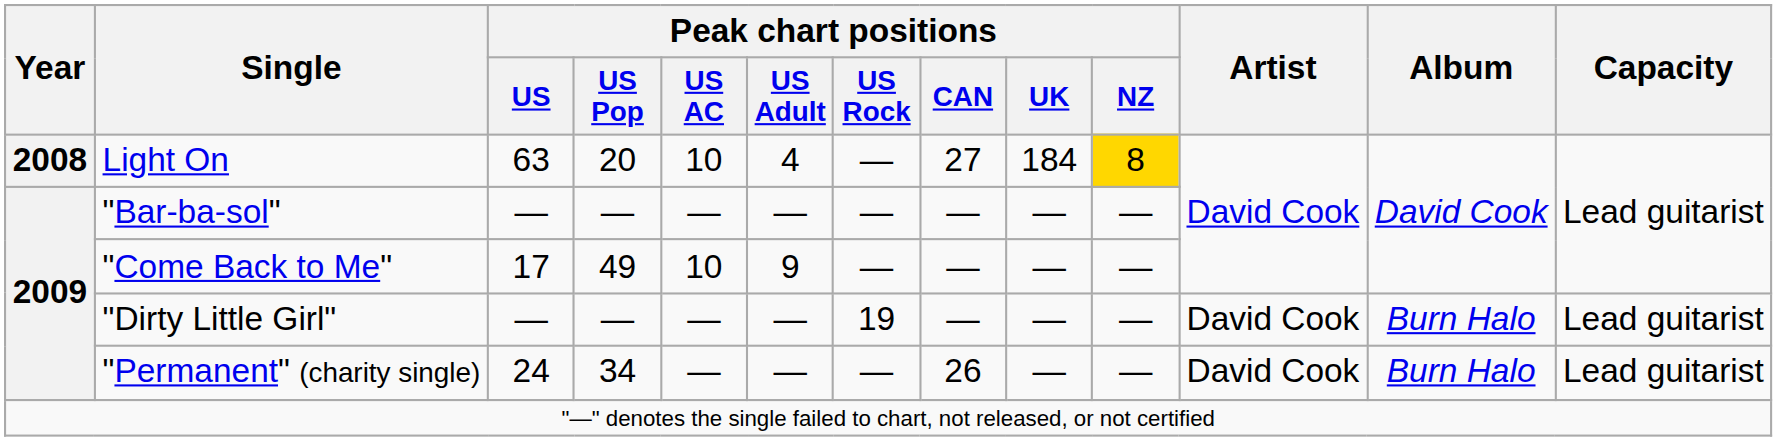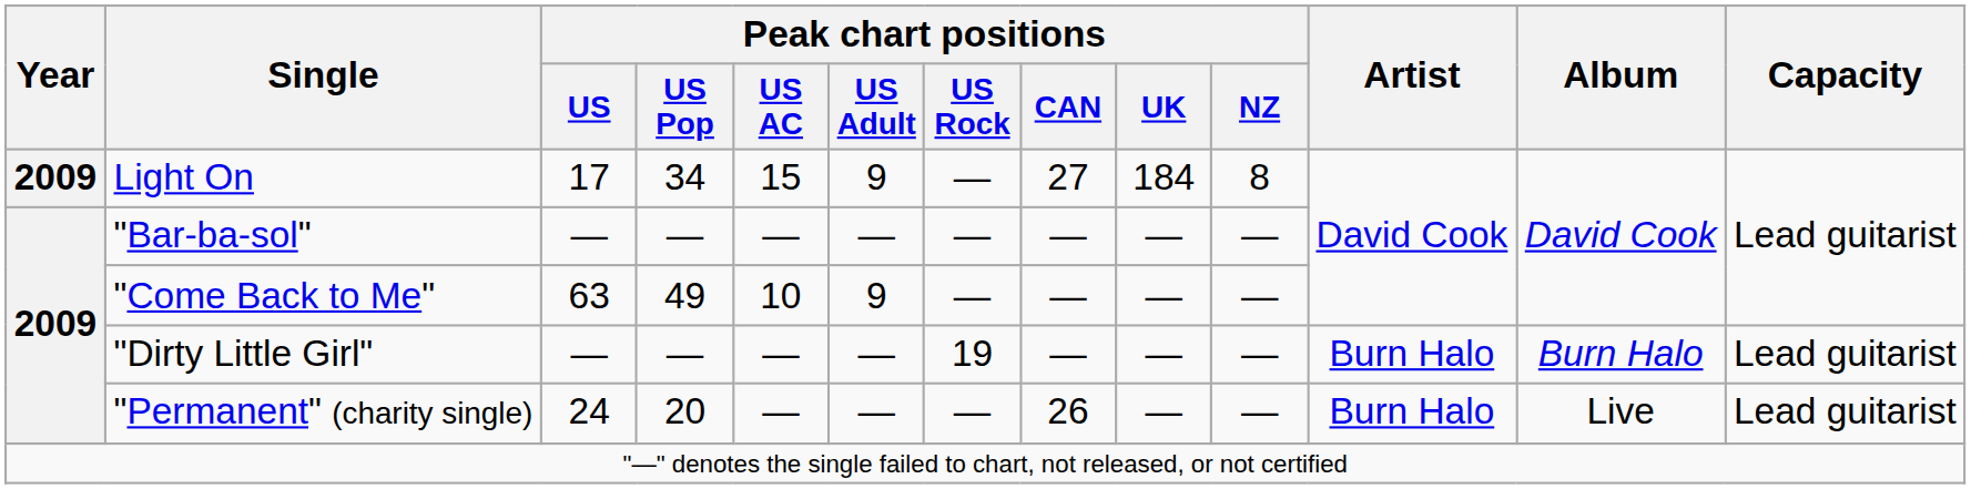Light On | Year: 2008 -> 2009
Light On | Peak chart positions / US: 63 -> 17
Light On | Peak chart positions / US Pop: 20 -> 34
Light On | Peak chart positions / US AC: 10 -> 15
Light On | Peak chart positions / US Adult: 4 -> 9
Light On | Peak chart positions / NZ: gold background -> no background
"Come Back to Me" | Peak chart positions / US: 17 -> 63
"Dirty Little Girl" | Artist: David Cook -> Burn Halo
"Permanent" (charity single) | Peak chart positions / US Pop: 34 -> 20
"Permanent" (charity single) | Artist: David Cook -> Burn Halo
"Permanent" (charity single) | Album: Burn Halo -> Live
